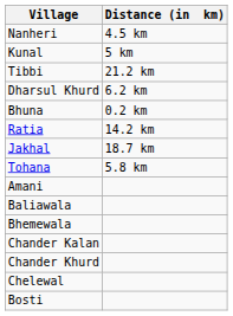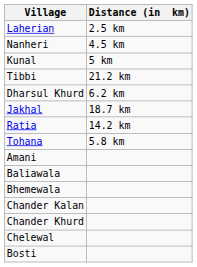+ row: Laherian | 2.5 km
- row: Bhuna | 0.2 km
rows swapped: Ratia <-> Jakhal
